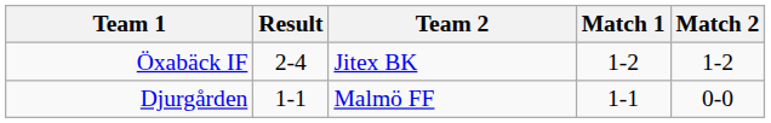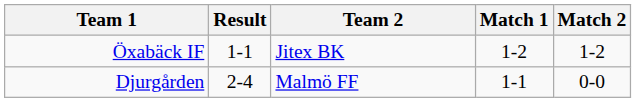Öxabäck IF | Result: 2-4 -> 1-1
Djurgården | Result: 1-1 -> 2-4
